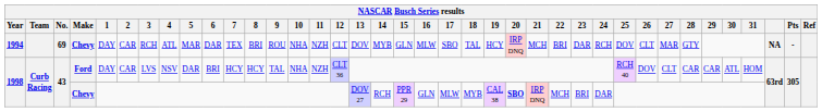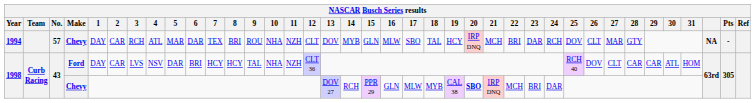1994 | No.: 69 -> 57
